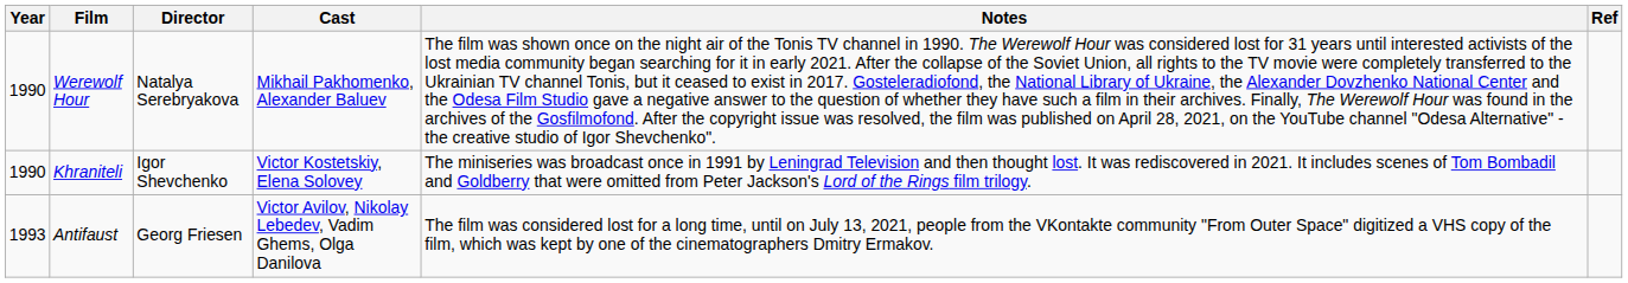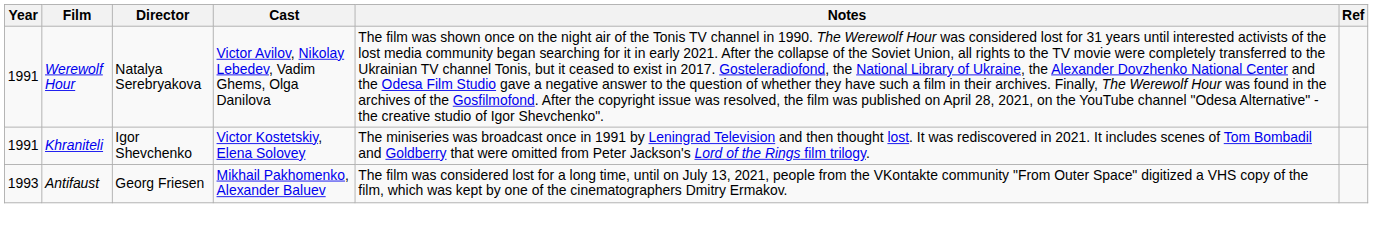Werewolf Hour | Year: 1990 -> 1991
Werewolf Hour | Cast: Mikhail Pakhomenko, Alexander Baluev -> Victor Avilov, Nikolay Lebedev, Vadim Ghems, Olga Danilova
Khraniteli | Year: 1990 -> 1991
Antifaust | Cast: Victor Avilov, Nikolay Lebedev, Vadim Ghems, Olga Danilova -> Mikhail Pakhomenko, Alexander Baluev
